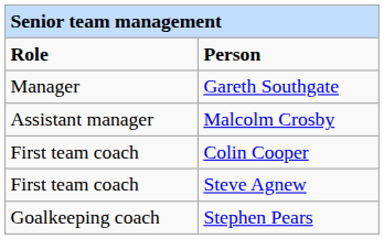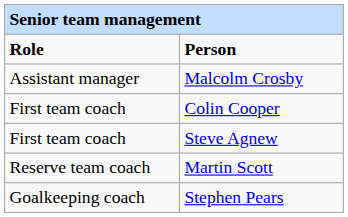- row: Manager | Gareth Southgate
+ row: Reserve team coach | Martin Scott
